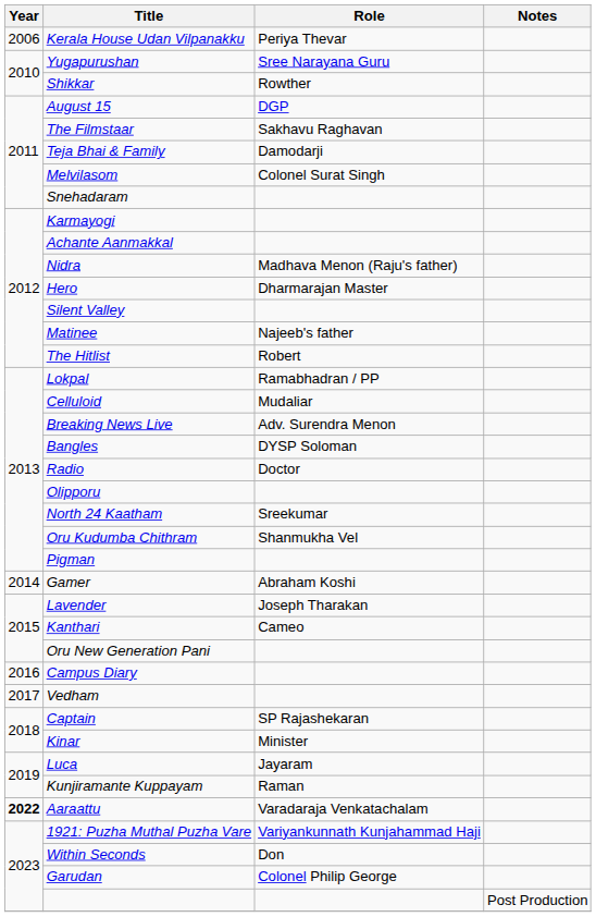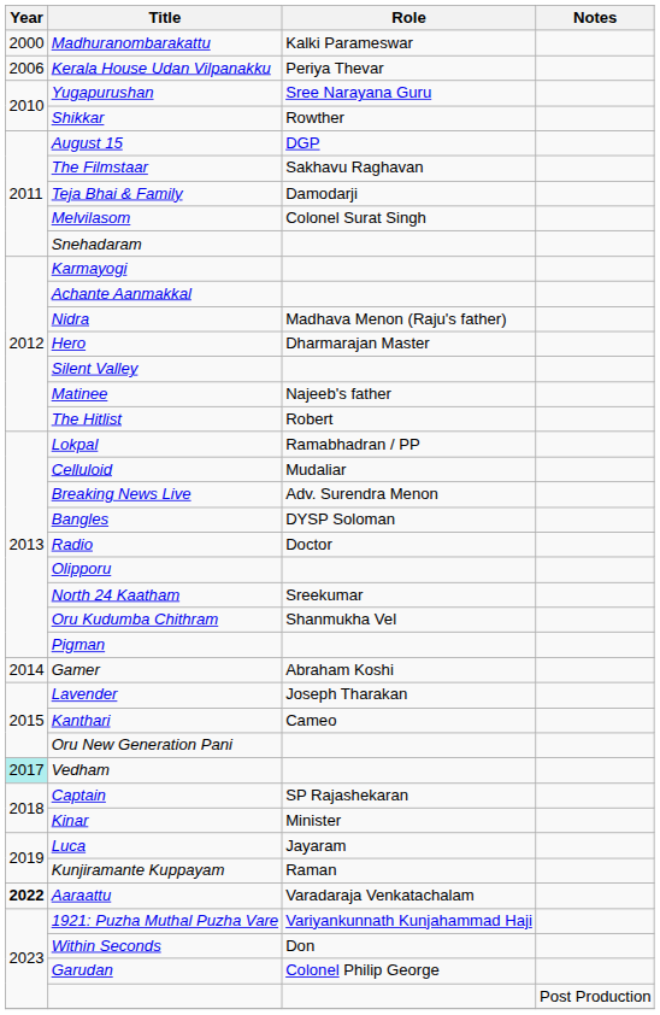+ row: 2000 | Madhuranombarakattu | Kalki Parameswar
- row: 2016 | Campus Diary
Vedham | Year: no background -> paleturquoise background
